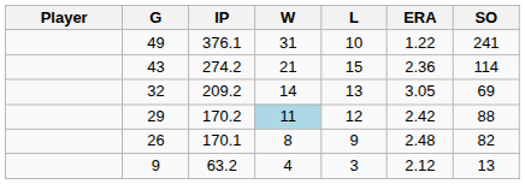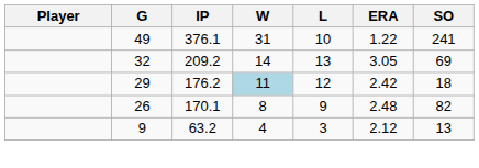- row: 43 | 274.2 | 21 | 15 | 2.36 | 114
29 | IP: 170.2 -> 176.2
29 | SO: 88 -> 18
